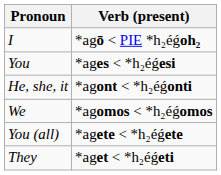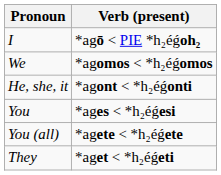rows swapped: You <-> We
